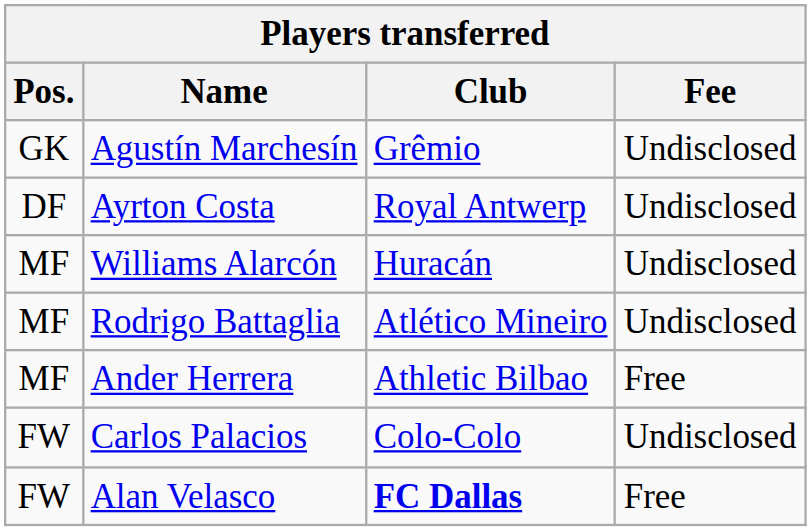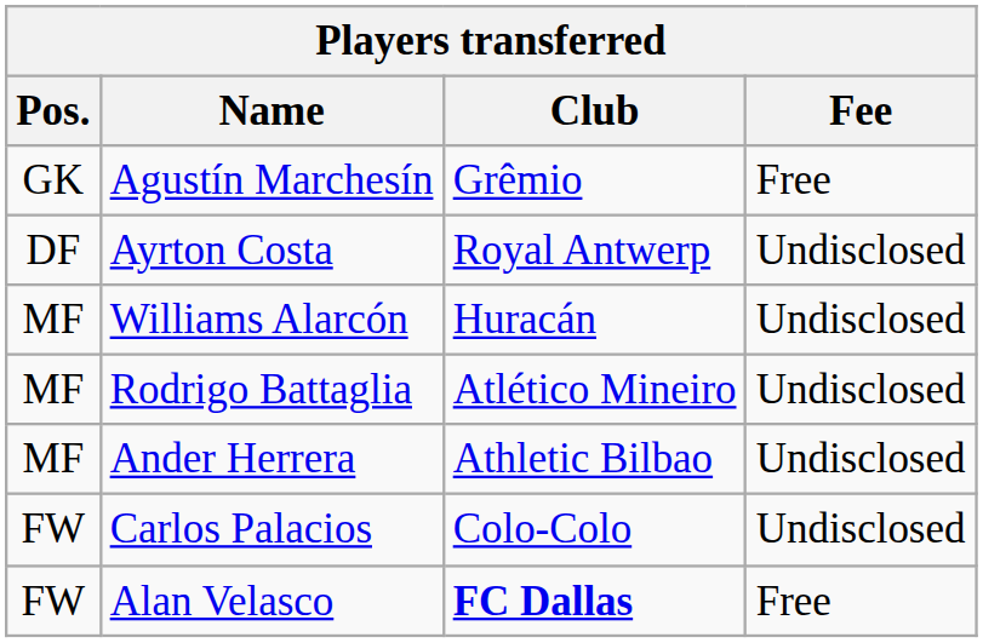Agustín Marchesín | Fee: Undisclosed -> Free
Ander Herrera | Fee: Free -> Undisclosed
